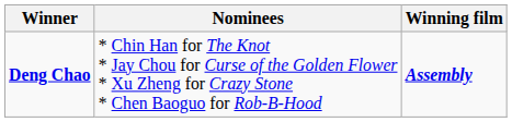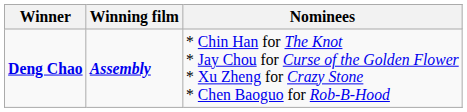columns swapped: Winning film <-> Nominees
